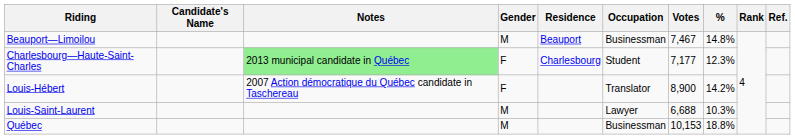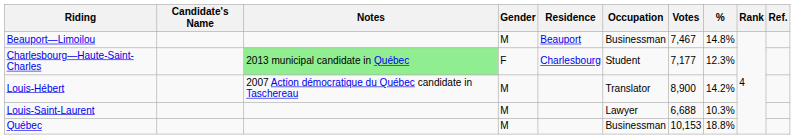Louis-Hébert | Gender: F -> M
